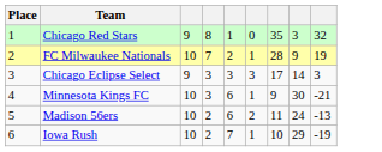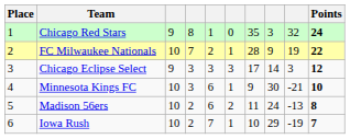+ column: Points | 24 | 22 | 12 | 10 | 8 | 7
